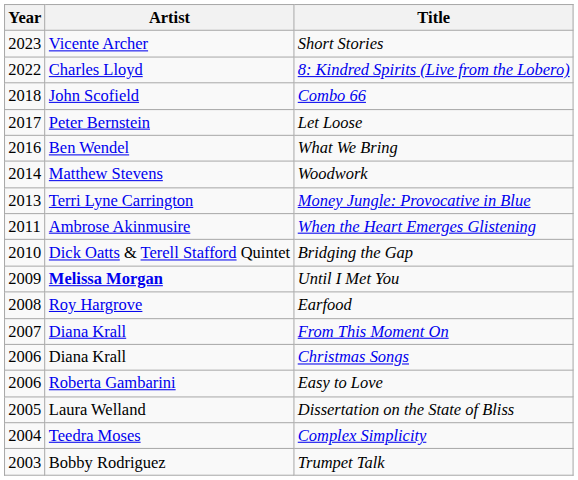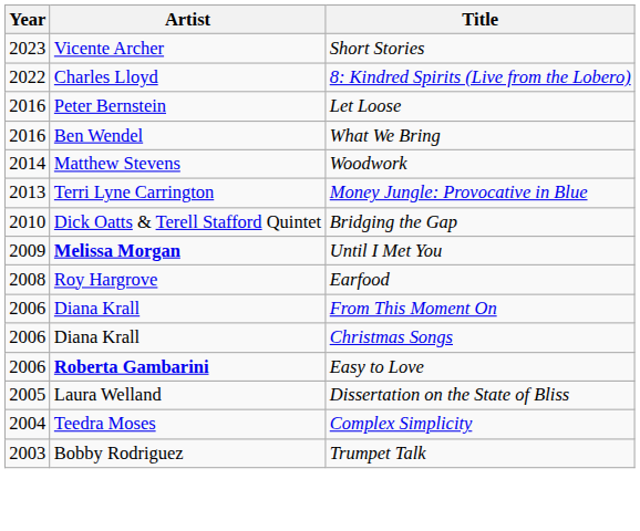- row: 2018 | John Scofield | Combo 66
Let Loose | Year: 2017 -> 2016
- row: 2011 | Ambrose Akinmusire | When the Heart Emerges Glistening
From This Moment On | Year: 2007 -> 2006
Easy to Love | Artist: normal -> bold
